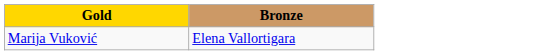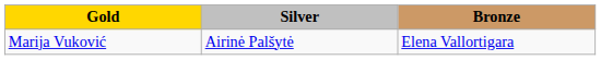+ column: Silver | Airinė Palšytė
